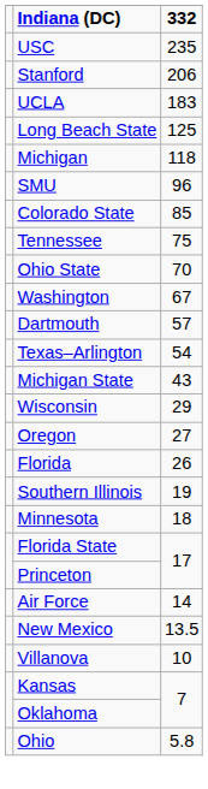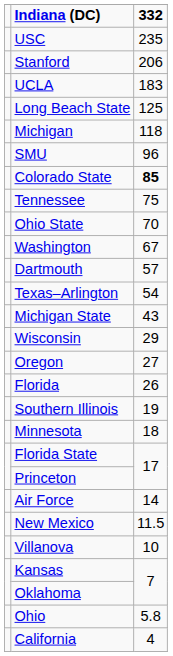Colorado State | column 3: normal -> bold
New Mexico | column 3: 13.5 -> 11.5
+ row: California | 4
